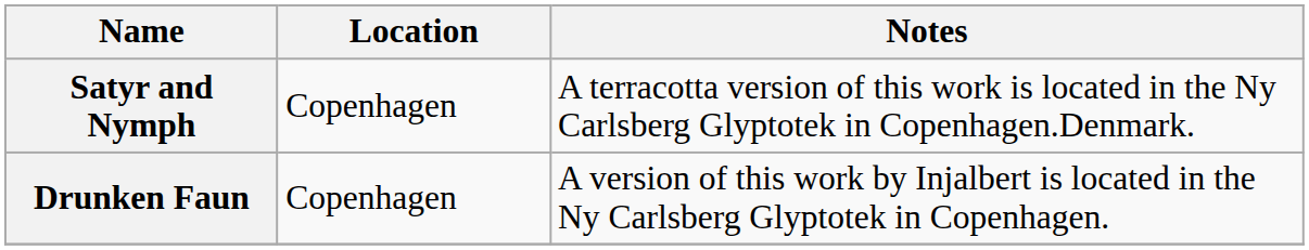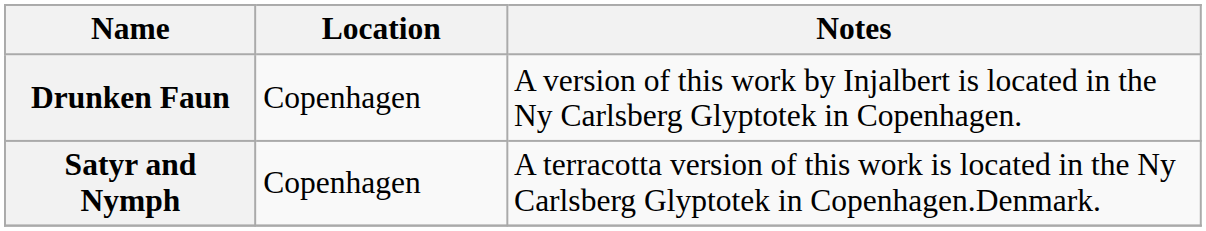rows swapped: Drunken Faun <-> Satyr and Nymph
